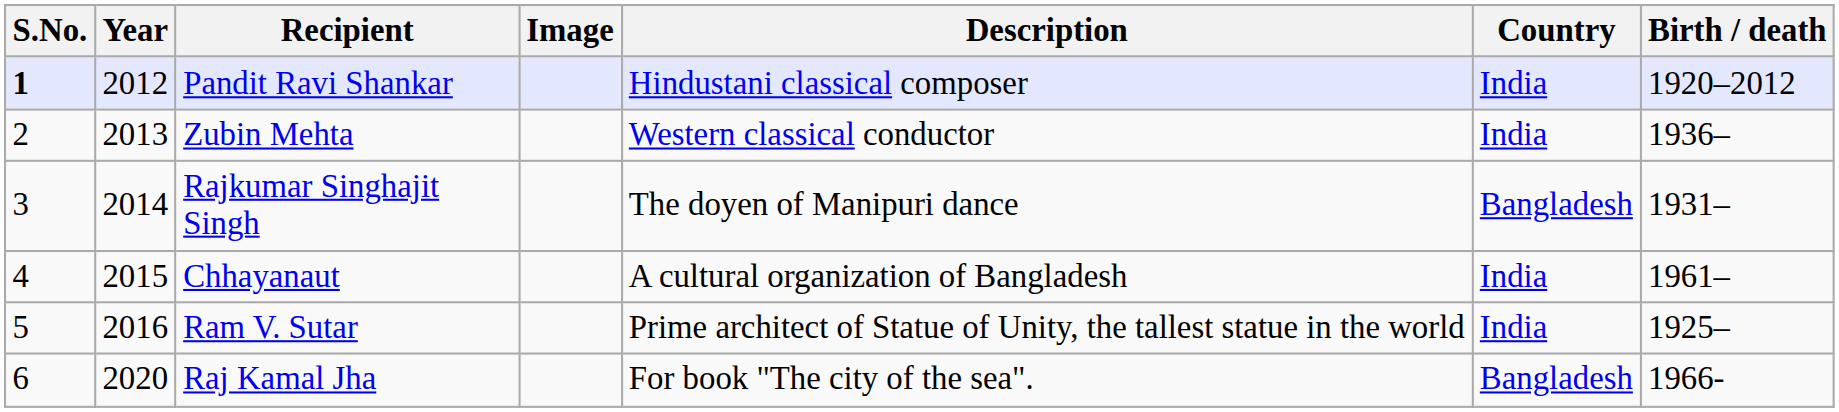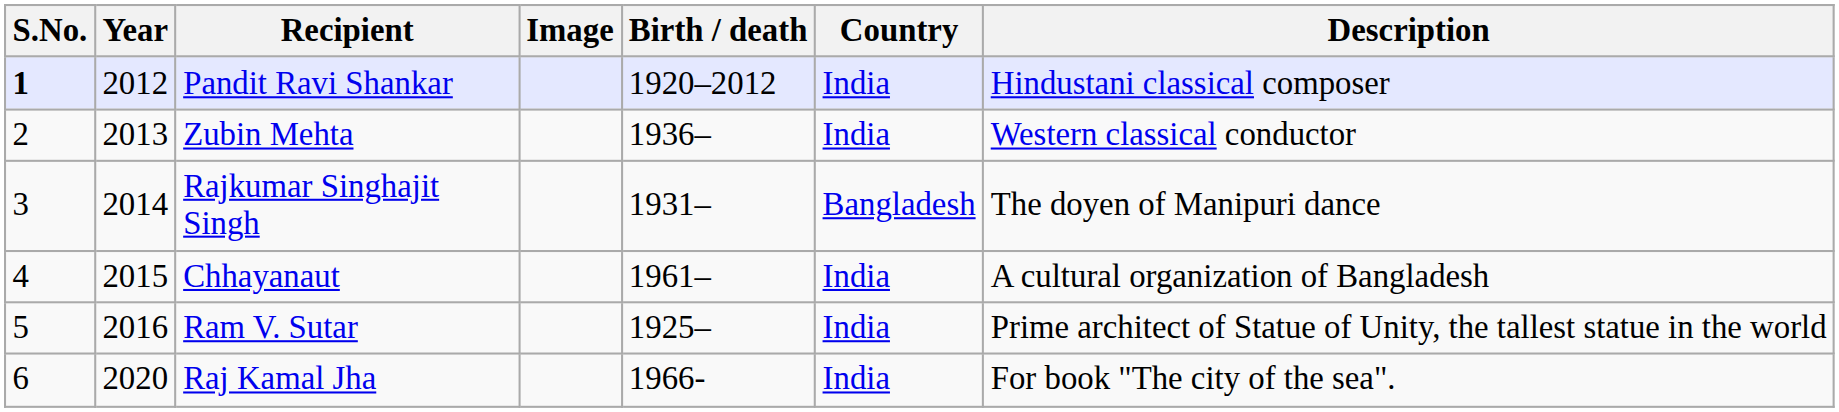columns swapped: Birth / death <-> Description
Raj Kamal Jha | Country: Bangladesh -> India
